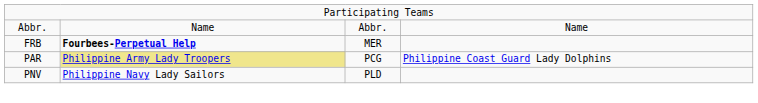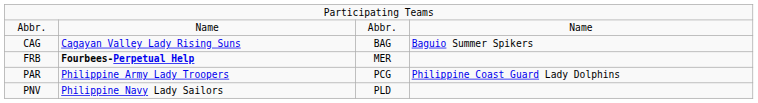+ row: CAG | Cagayan Valley Lady Rising Suns | BAG | Baguio Summer Spikers
PAR | column 2: khaki background -> no background
